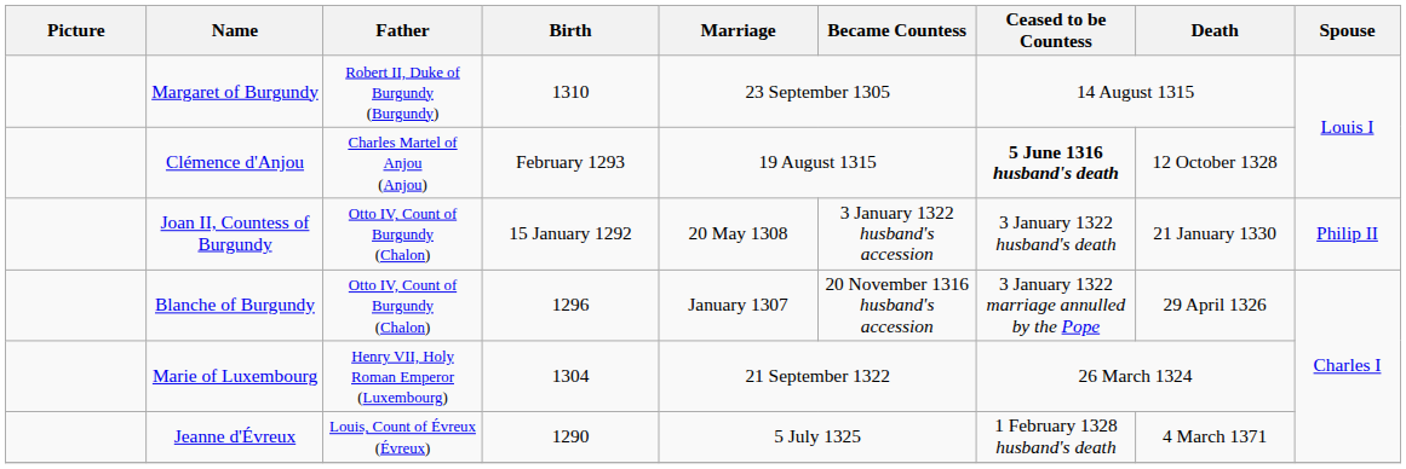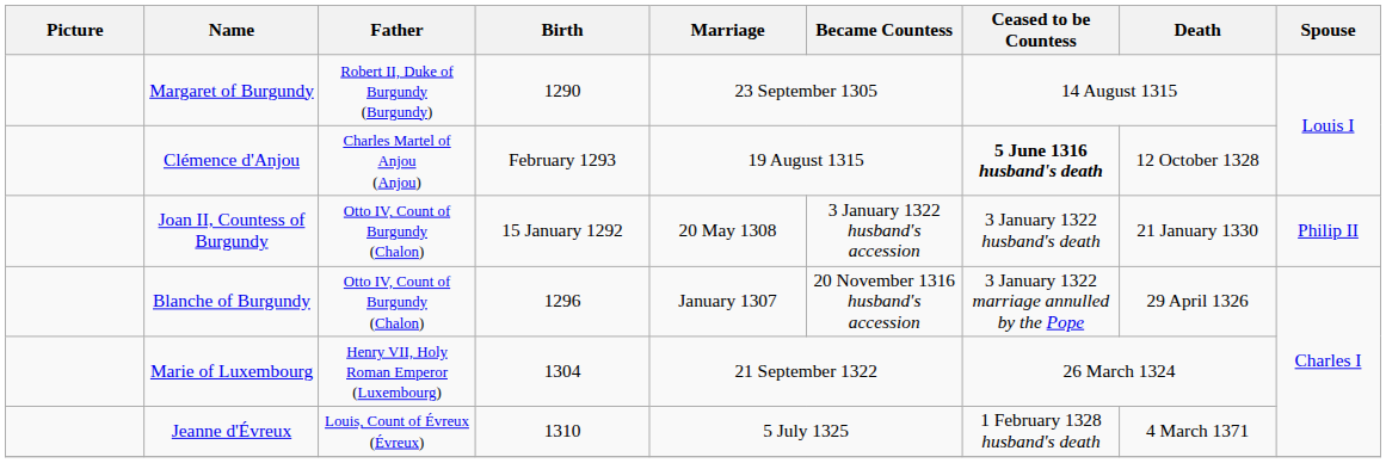Margaret of Burgundy | Birth: 1310 -> 1290
Jeanne d'Évreux | Birth: 1290 -> 1310
